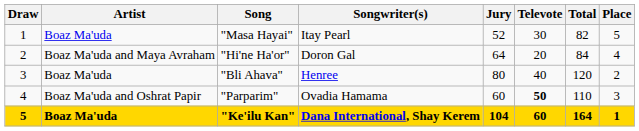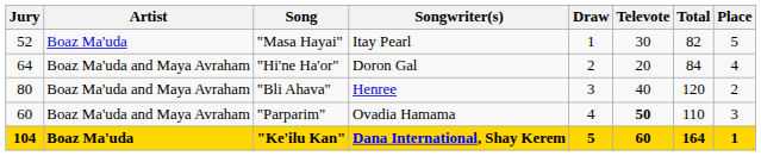columns swapped: Draw <-> Jury
"Bli Ahava" | Artist: Boaz Ma'uda -> Boaz Ma'uda and Maya Avraham
"Parparim" | Artist: Boaz Ma'uda and Oshrat Papir -> Boaz Ma'uda and Maya Avraham
